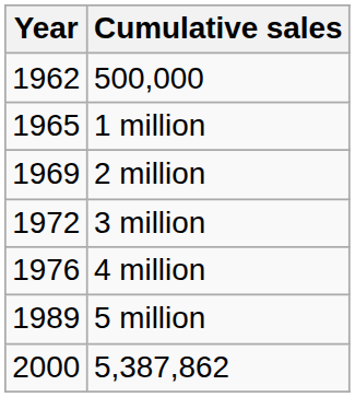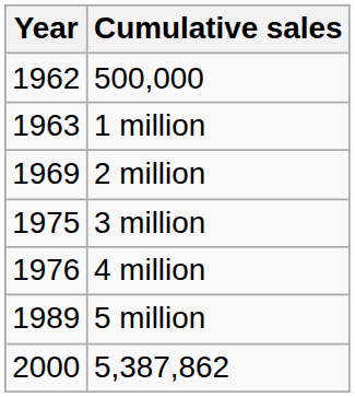1 million | Year: 1965 -> 1963
3 million | Year: 1972 -> 1975
